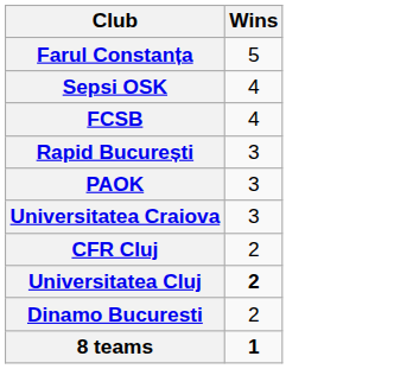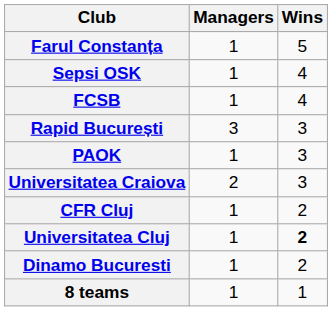+ column: Managers | 1 | 1 | 1 | 3 | 1 | 2 | 1 | 1 | 1 | 1
8 teams | Wins: bold -> normal
